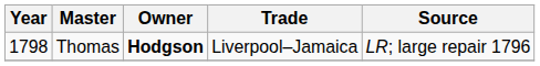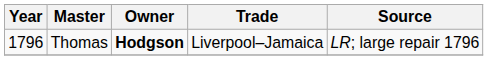Thomas | Year: 1798 -> 1796
